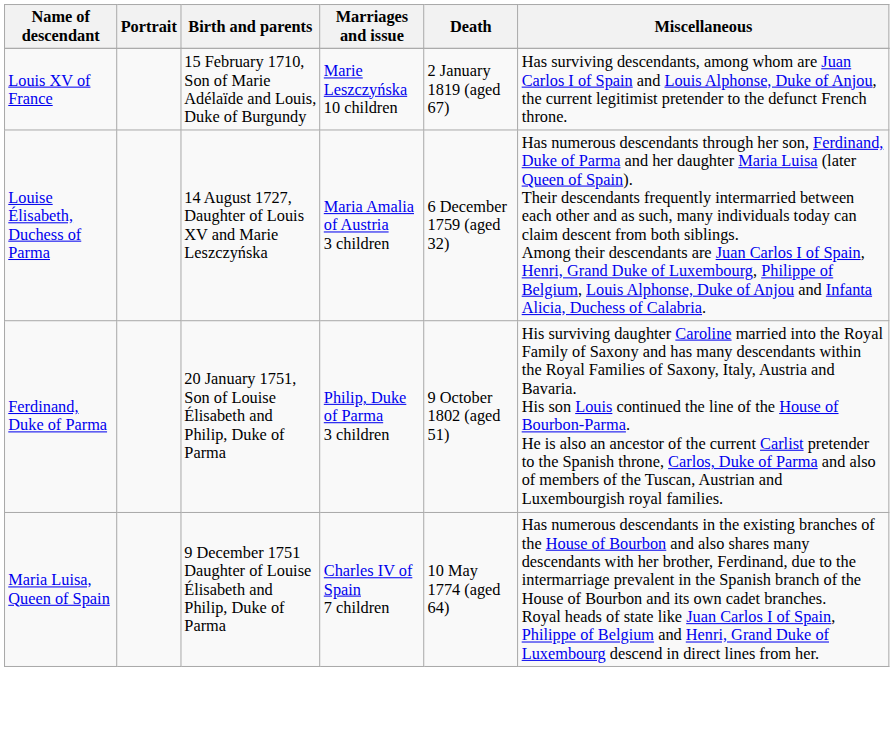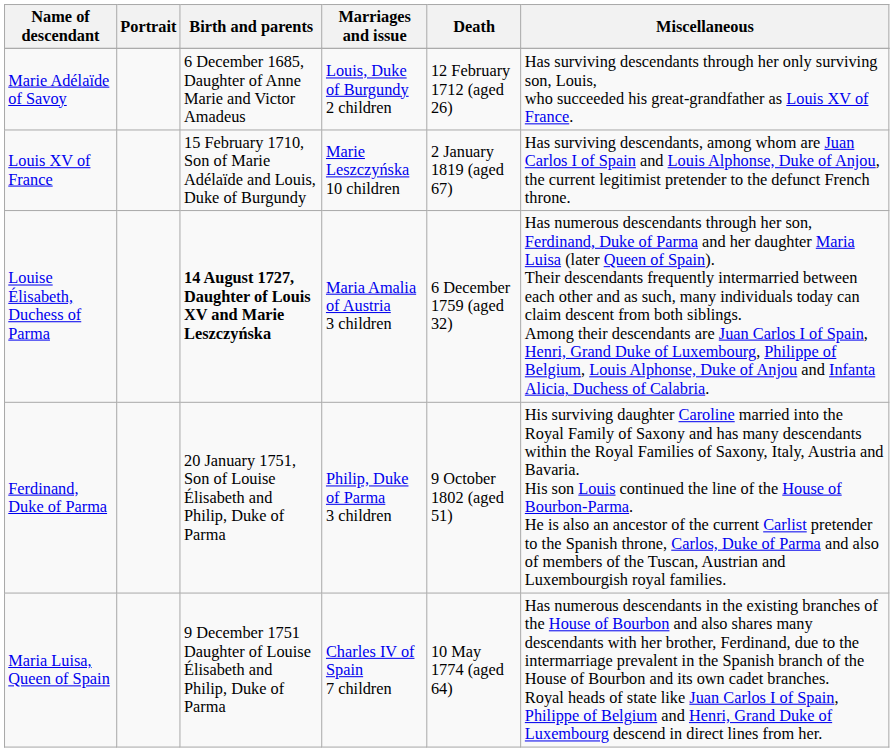+ row: Marie Adélaïde of Savoy | 6 December 1685, Daughter of Anne Marie and Victor Amadeus | Louis, Duke of Burgundy 2 children | 12 February 1712 (aged 26) | Has surviving descendants through her only surviving son, Louis, who succeeded his great-grandfather as Louis XV of France.
Louise Élisabeth, Duchess of Parma | Birth and parents: normal -> bold
